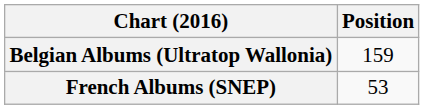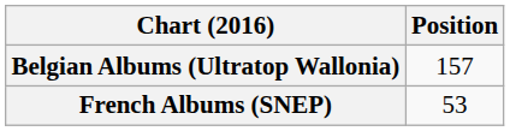Belgian Albums (Ultratop Wallonia) | Position: 159 -> 157
